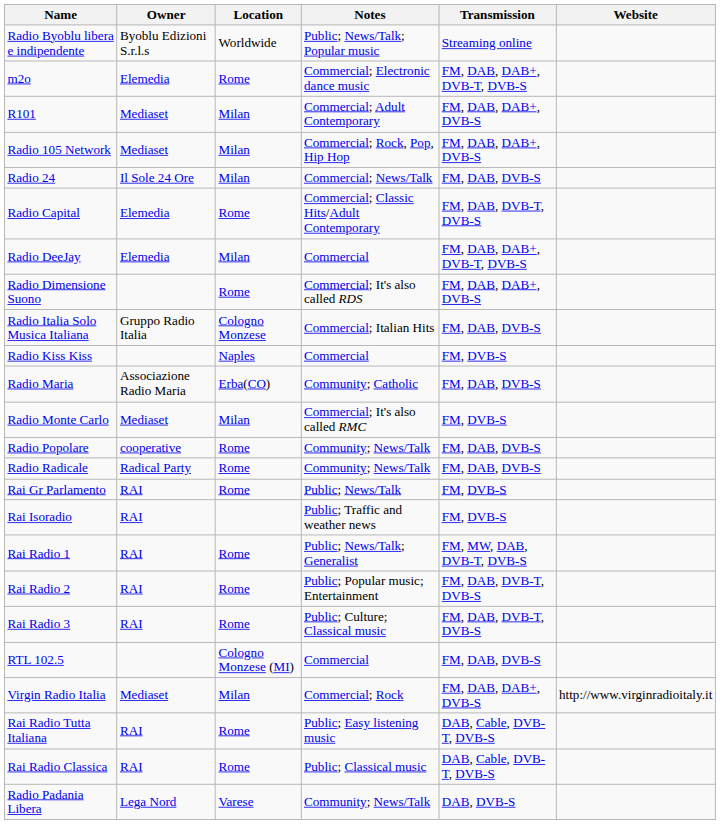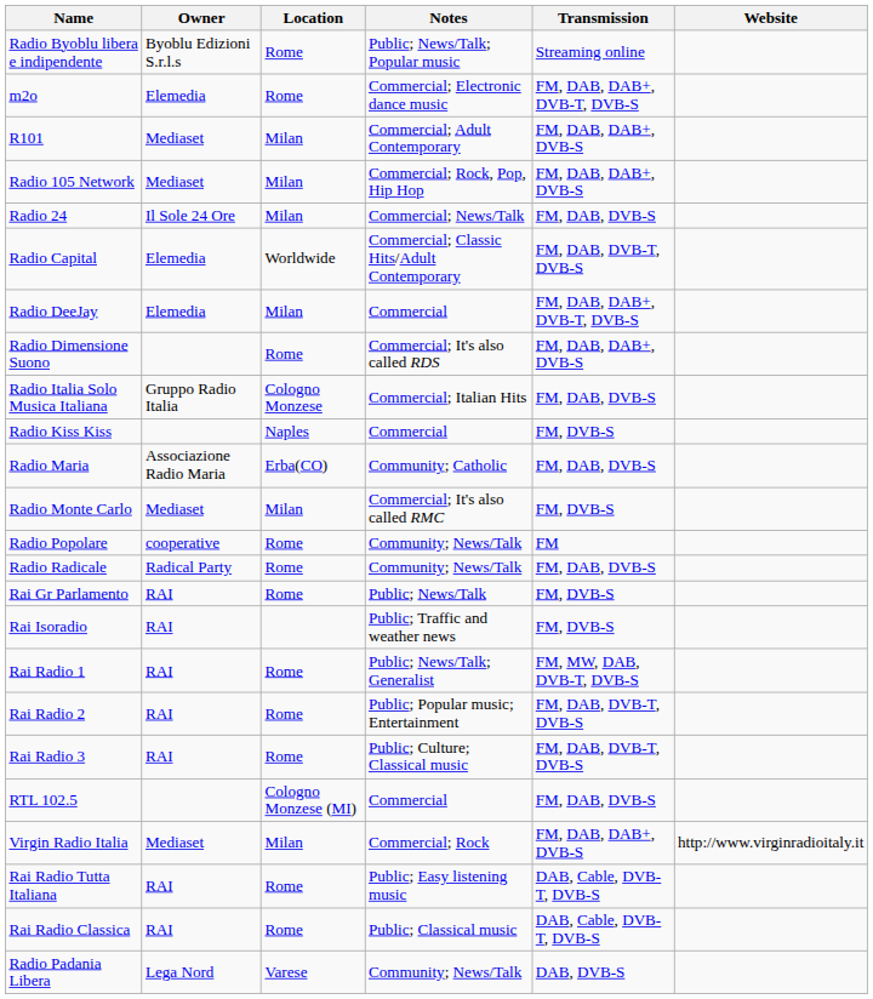Radio Byoblu libera e indipendente | Location: Worldwide -> Rome
Radio Capital | Location: Rome -> Worldwide
Radio Popolare | Transmission: FM, DAB, DVB-S -> FM
